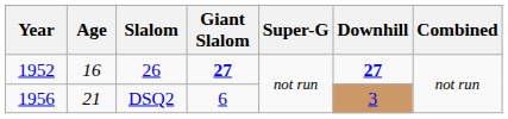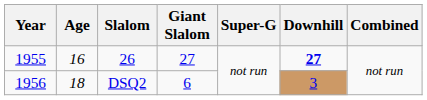26 | Year: 1952 -> 1955
26 | Giant Slalom: bold -> normal
DSQ2 | Age: 21 -> 18
